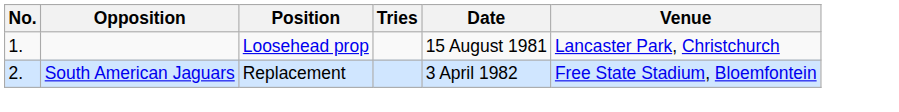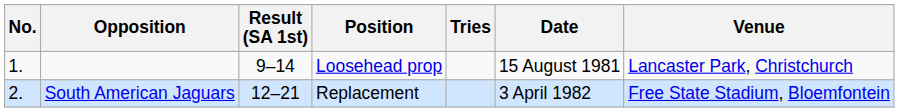+ column: Result (SA 1st) | 9–14 | 12–21
